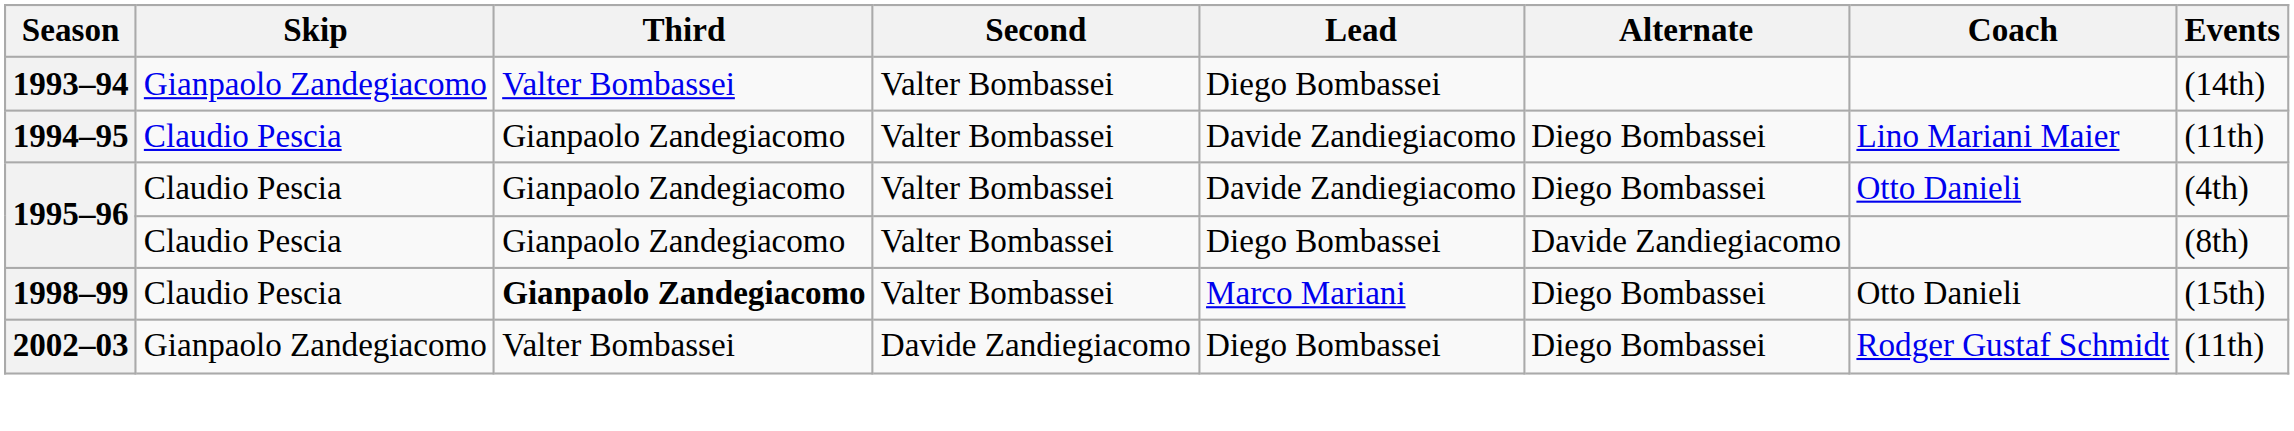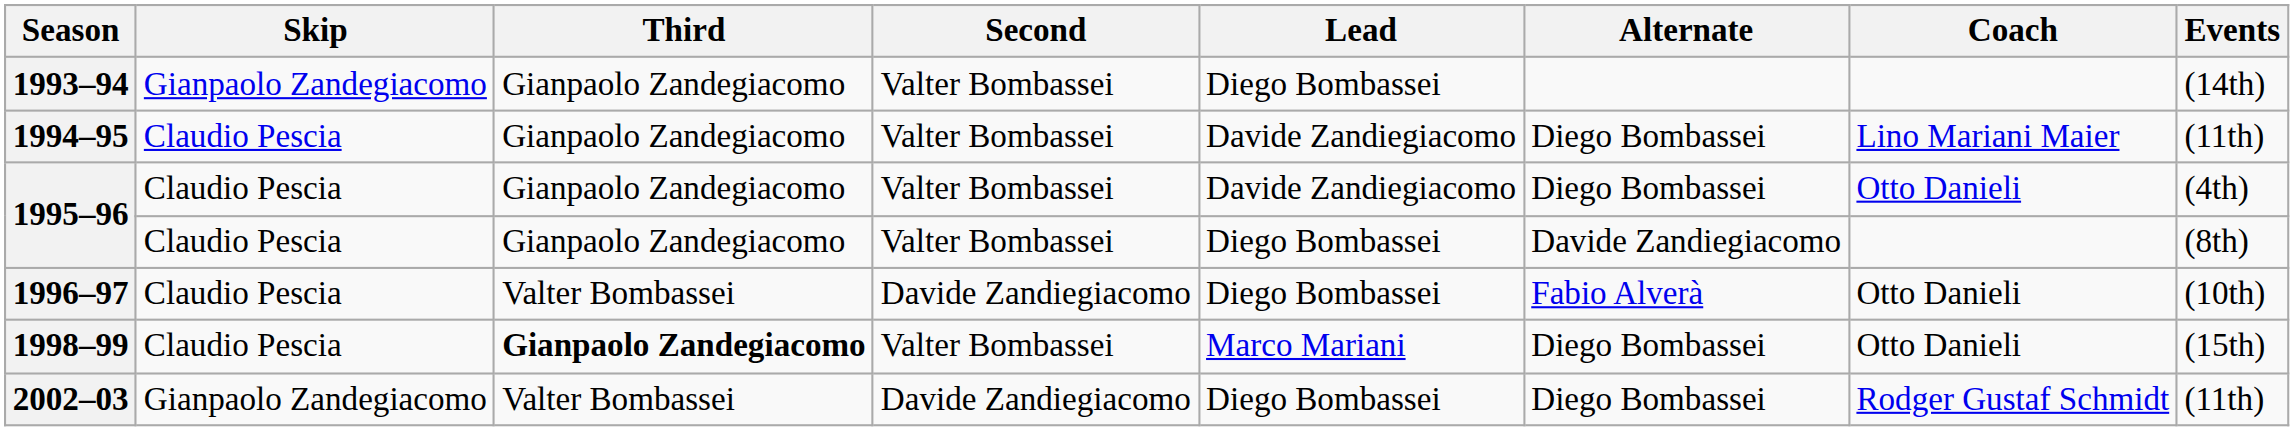1993–94 | Third: Valter Bombassei -> Gianpaolo Zandegiacomo
+ row: 1996–97 | Claudio Pescia | Valter Bombassei | Davide Zandiegiacomo | Diego Bombassei | Fabio Alverà | Otto Danieli | (10th)
